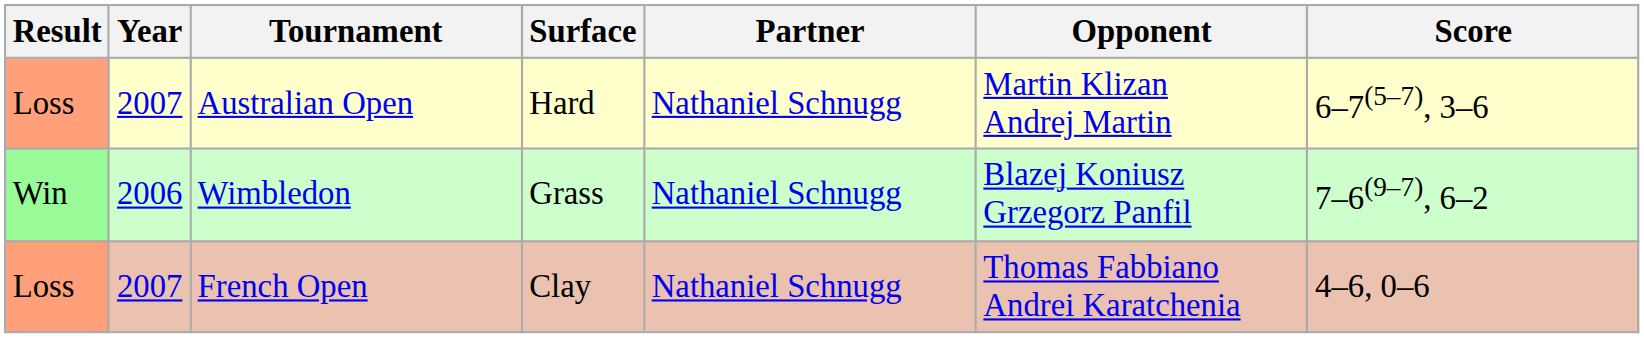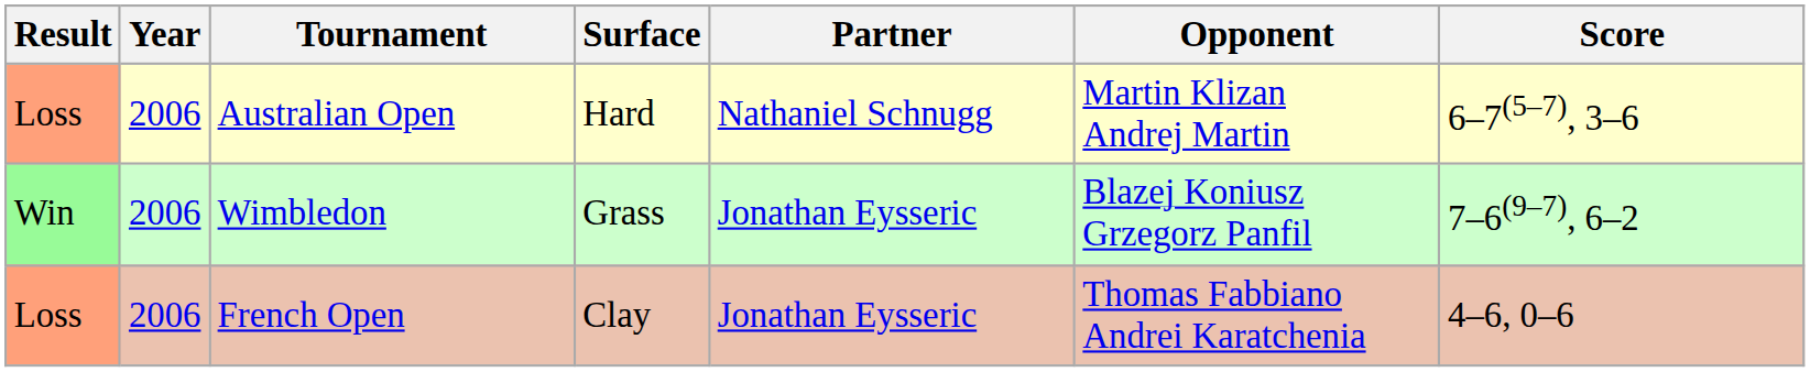Australian Open | Year: 2007 -> 2006
Wimbledon | Partner: Nathaniel Schnugg -> Jonathan Eysseric
French Open | Year: 2007 -> 2006
French Open | Partner: Nathaniel Schnugg -> Jonathan Eysseric
